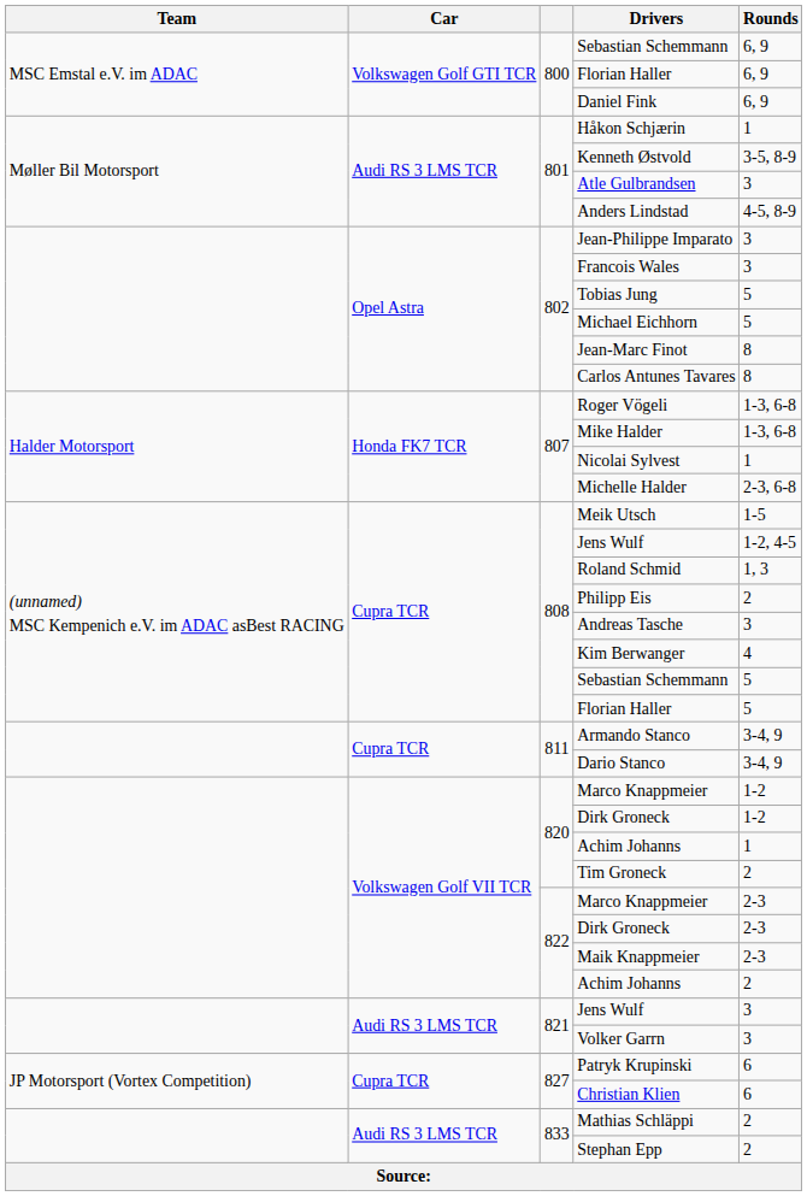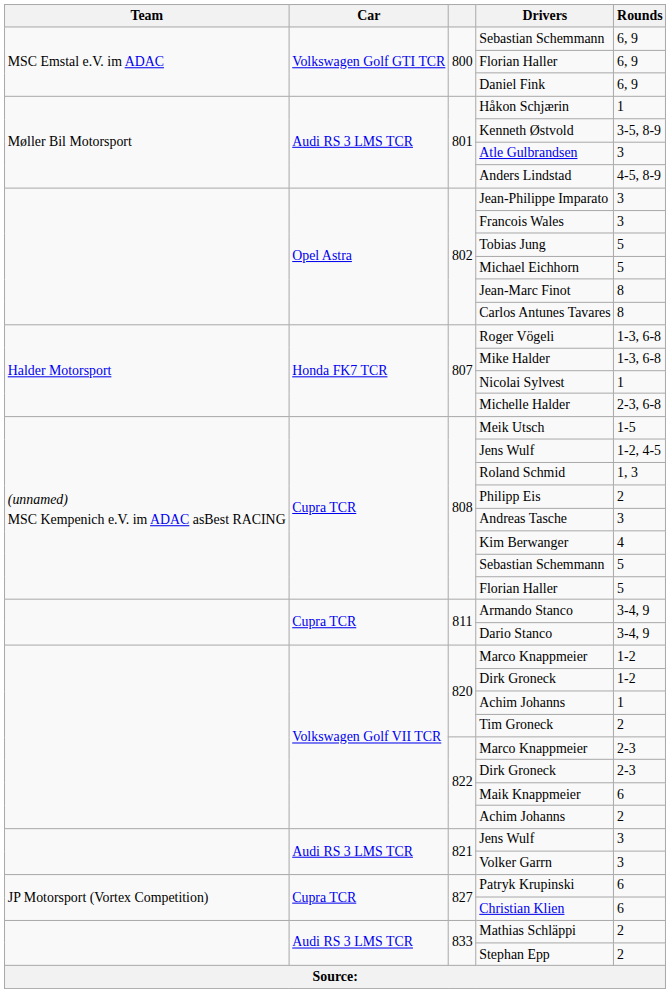Maik Knappmeier | Rounds: 2-3 -> 6
